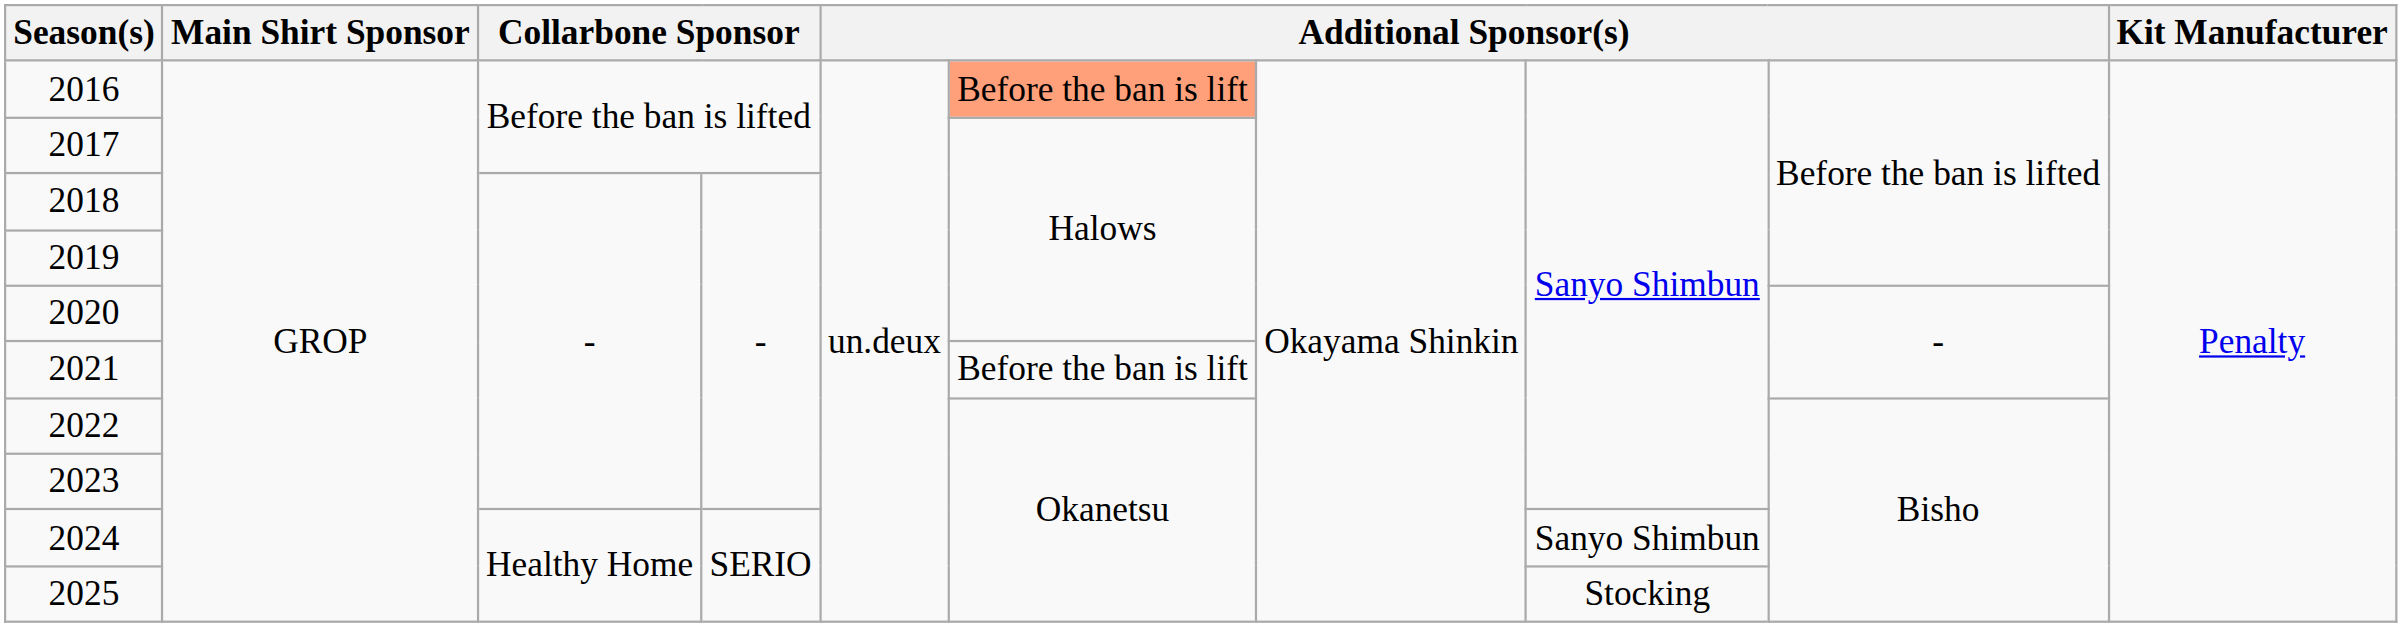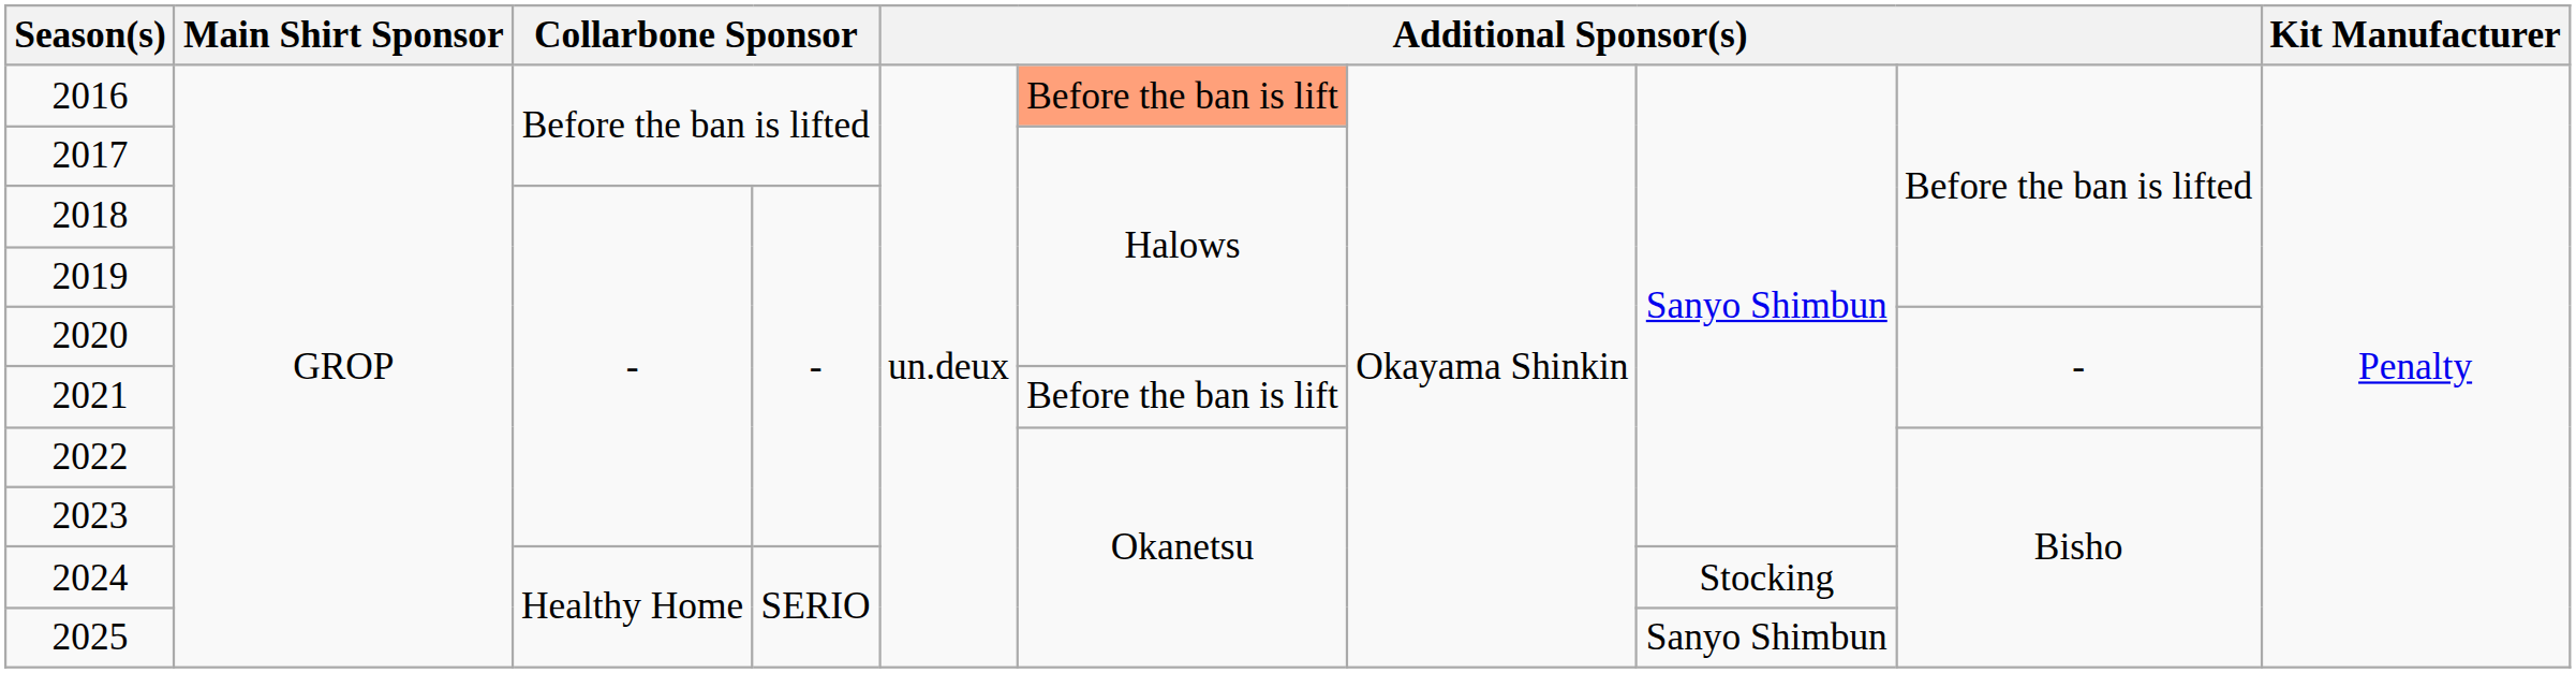2024 | column 8: Sanyo Shimbun -> Stocking
2025 | column 8: Stocking -> Sanyo Shimbun
